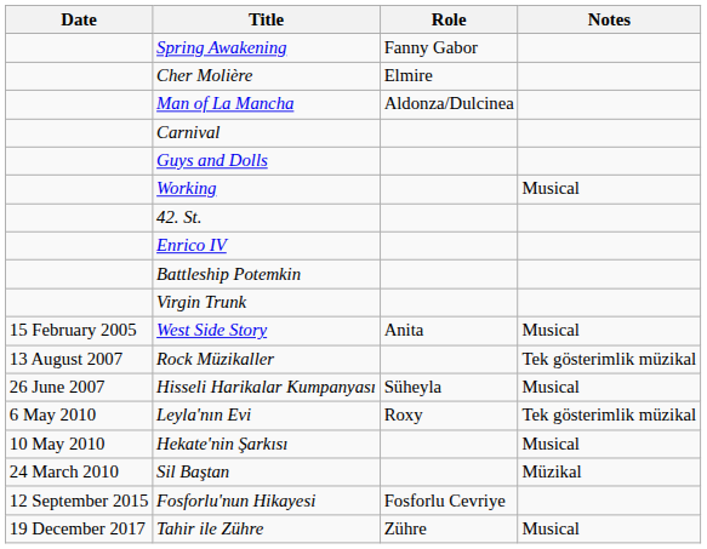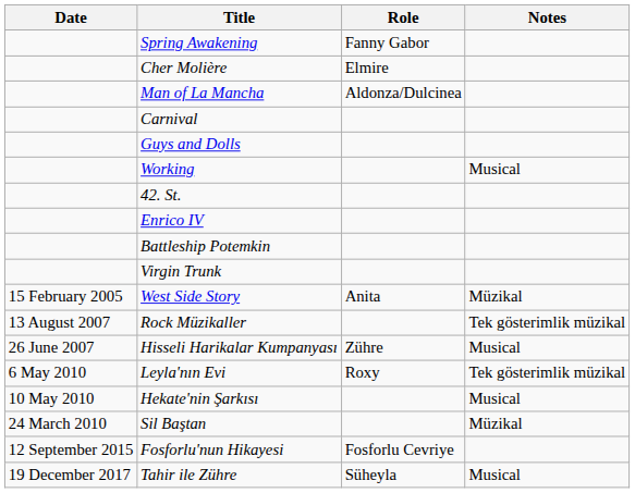West Side Story | Notes: Musical -> Müzikal
Hisseli Harikalar Kumpanyası | Role: Süheyla -> Zühre
Tahir ile Zühre | Role: Zühre -> Süheyla
